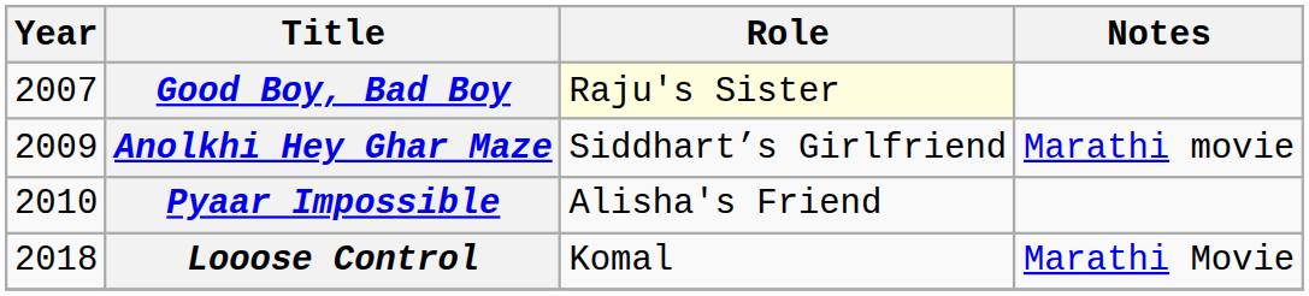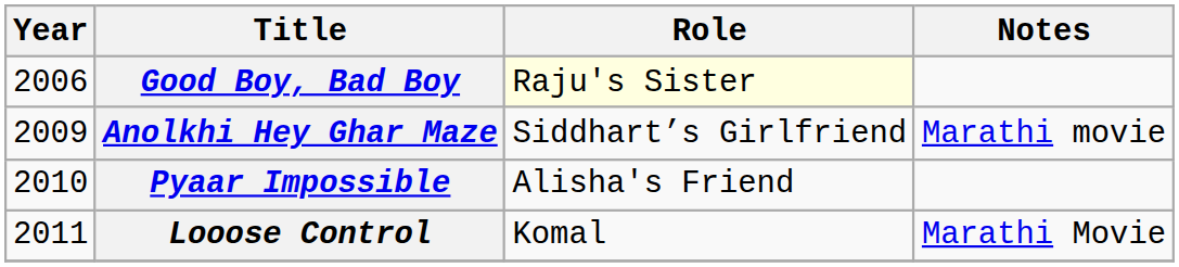Good Boy, Bad Boy | Year: 2007 -> 2006
Looose Control | Year: 2018 -> 2011
